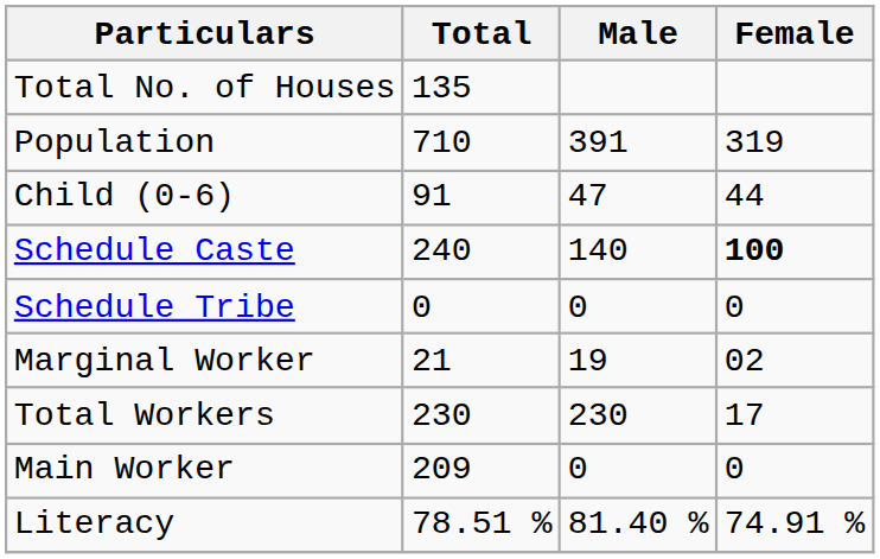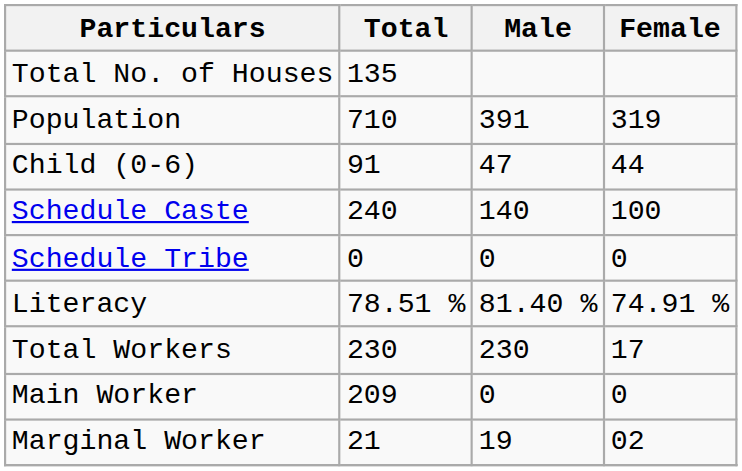Schedule Caste | Female: bold -> normal
rows swapped: Literacy <-> Marginal Worker
